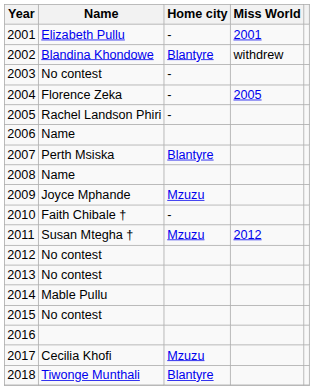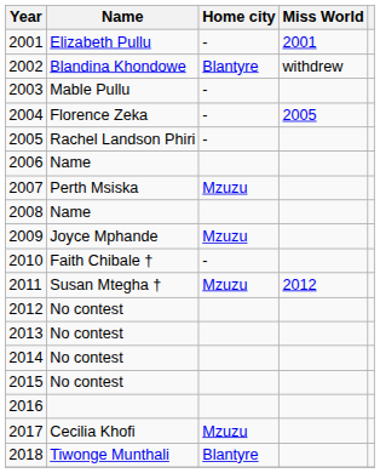2003 | Name: No contest -> Mable Pullu
2007 | Home city: Blantyre -> Mzuzu
2014 | Name: Mable Pullu -> No contest
